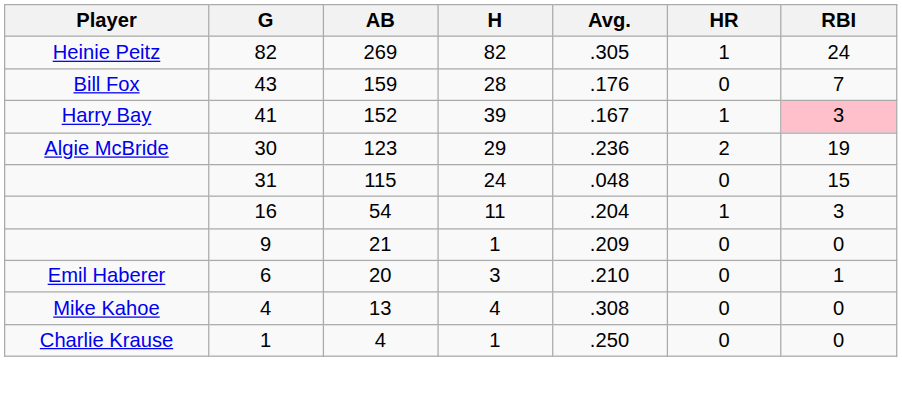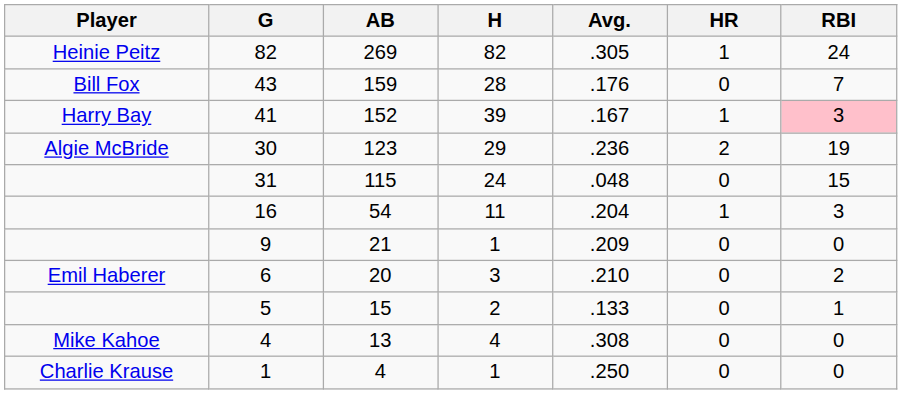6 | RBI: 1 -> 2
+ row: 5 | 15 | 2 | .133 | 0 | 1
